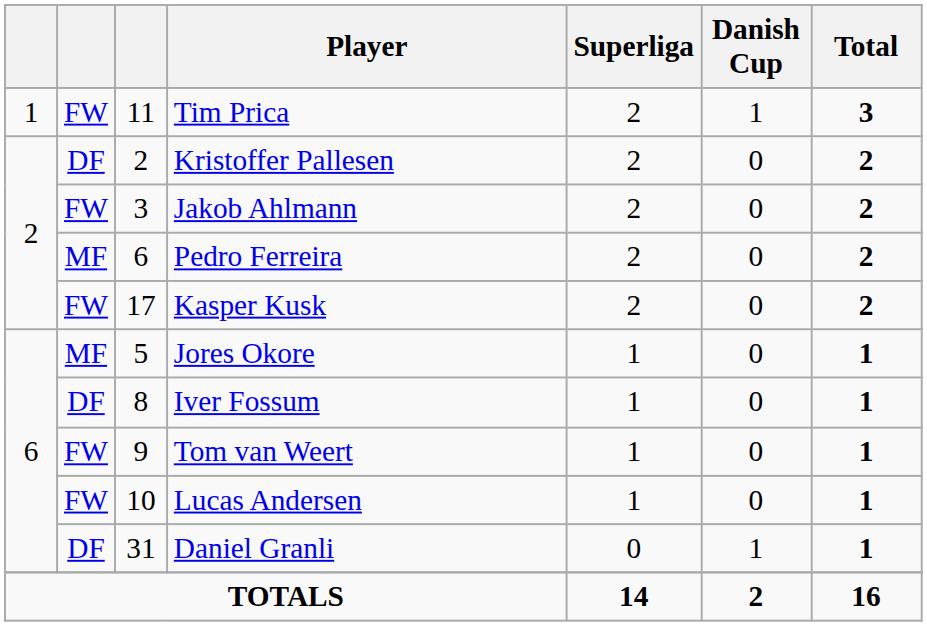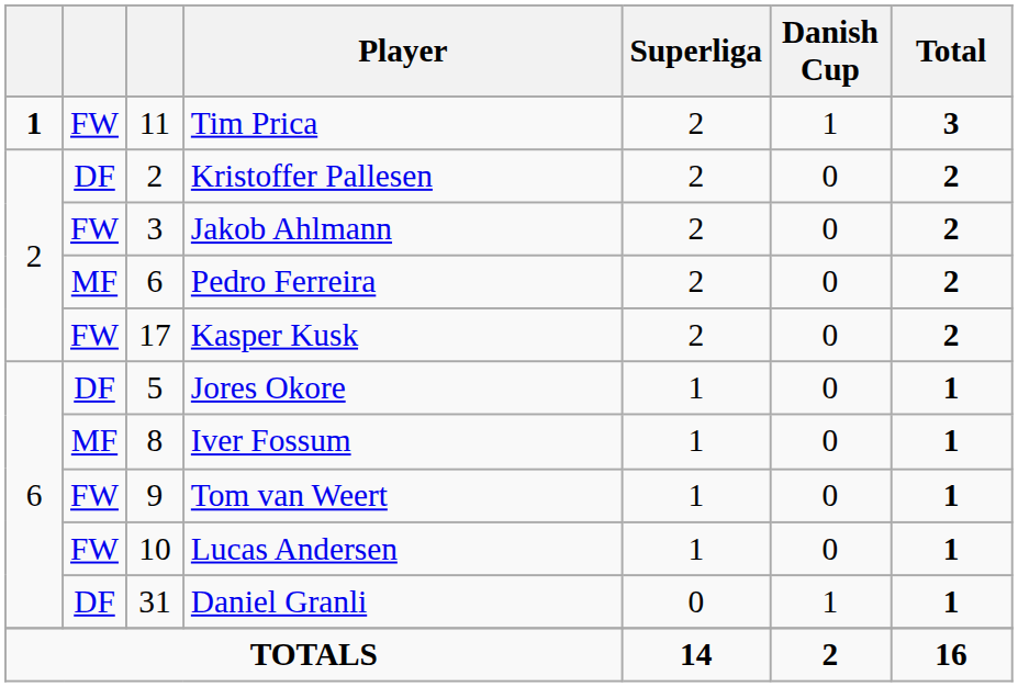Tim Prica | column 1: normal -> bold
Jores Okore | column 2: MF -> DF
Iver Fossum | column 2: DF -> MF
